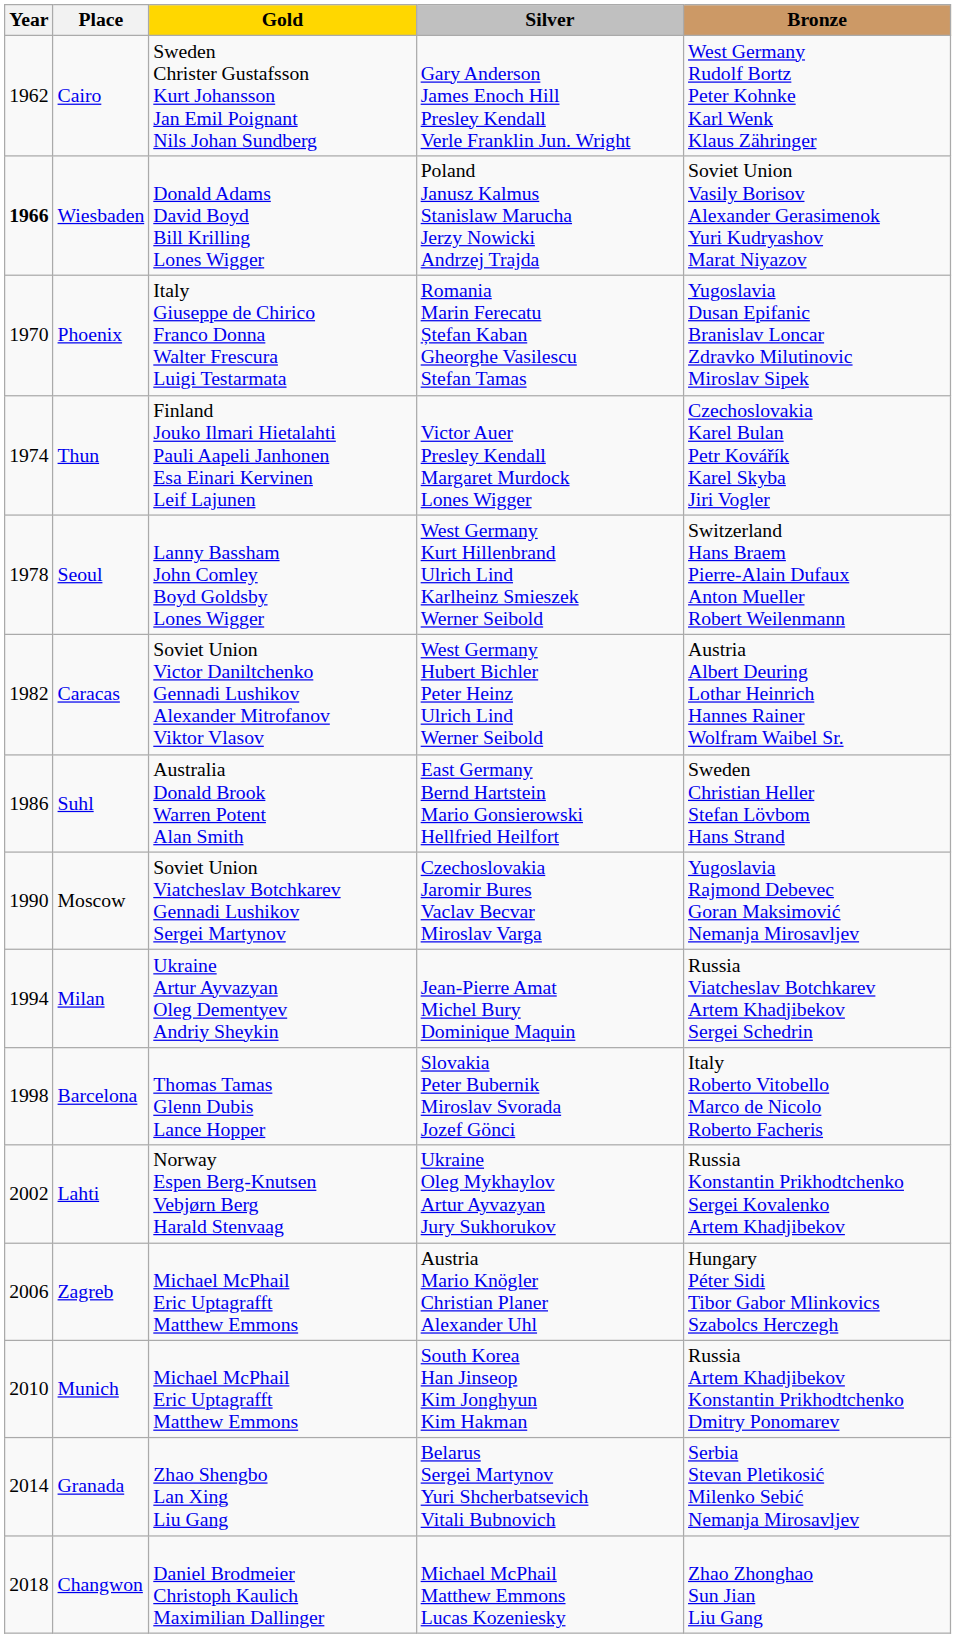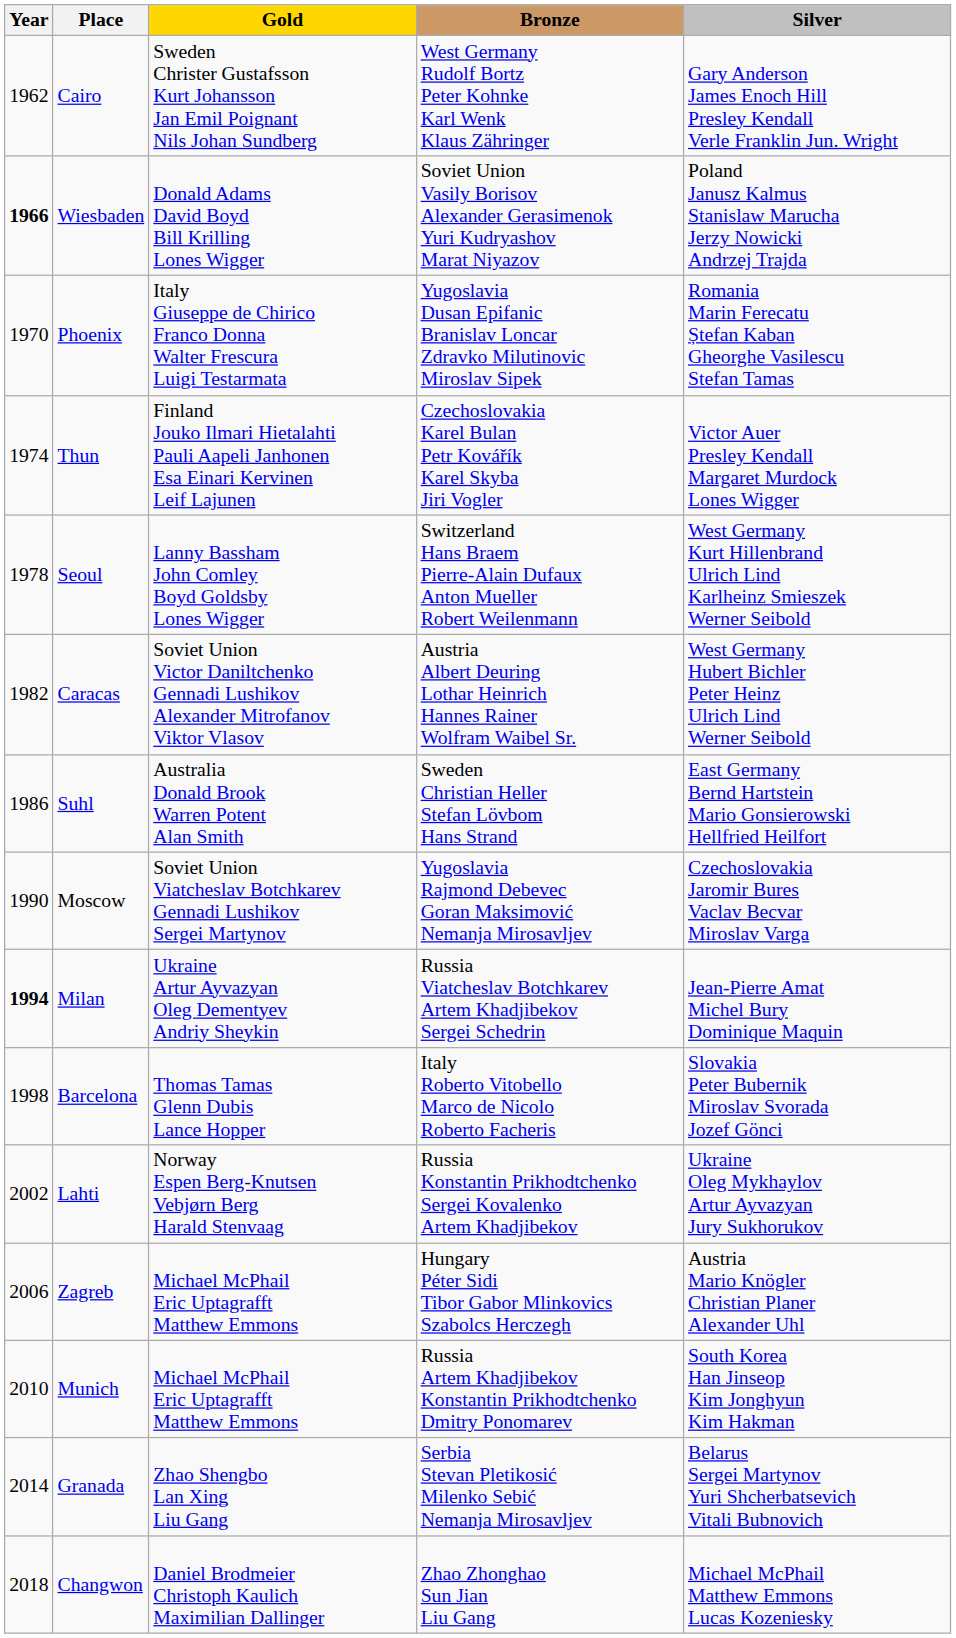columns swapped: Silver <-> Bronze
Milan | Year: normal -> bold
